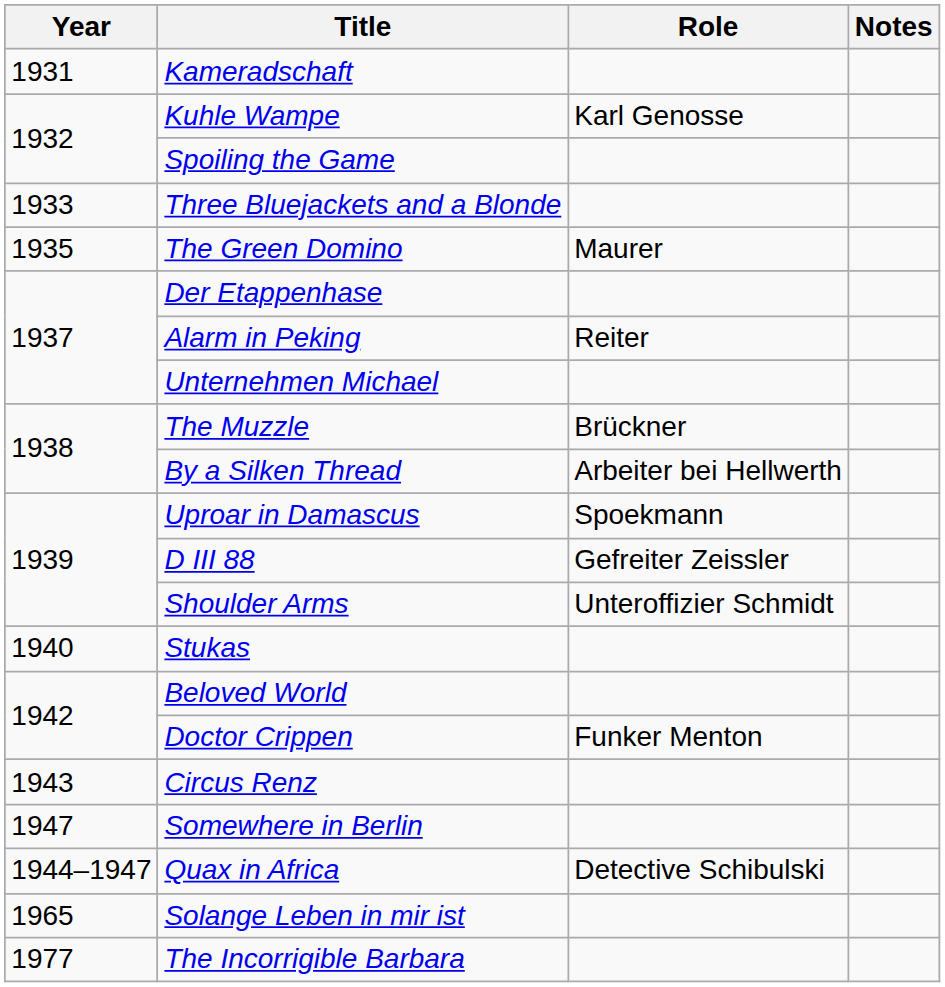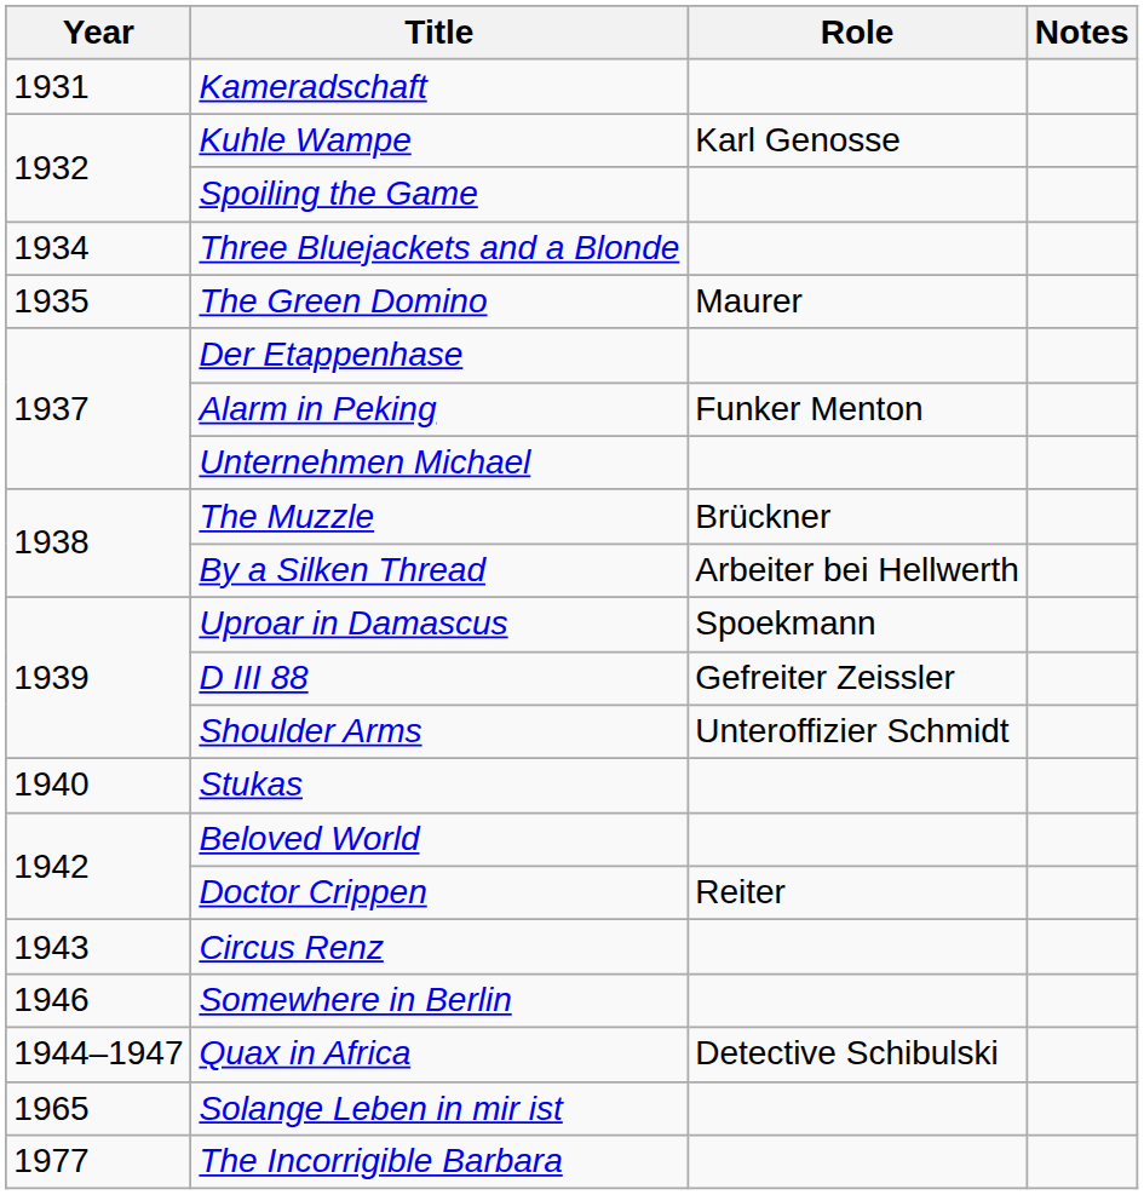Three Bluejackets and a Blonde | Year: 1933 -> 1934
Alarm in Peking | Role: Reiter -> Funker Menton
Doctor Crippen | Role: Funker Menton -> Reiter
Somewhere in Berlin | Year: 1947 -> 1946
